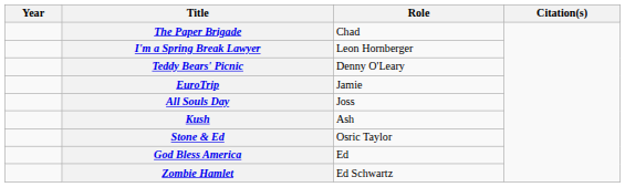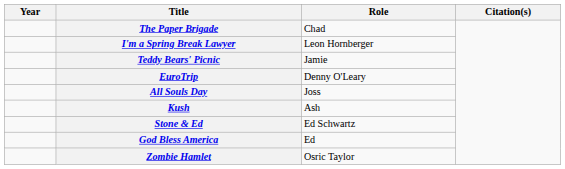Teddy Bears' Picnic | Role: Denny O'Leary -> Jamie
EuroTrip | Role: Jamie -> Denny O'Leary
Stone & Ed | Role: Osric Taylor -> Ed Schwartz
Zombie Hamlet | Role: Ed Schwartz -> Osric Taylor
